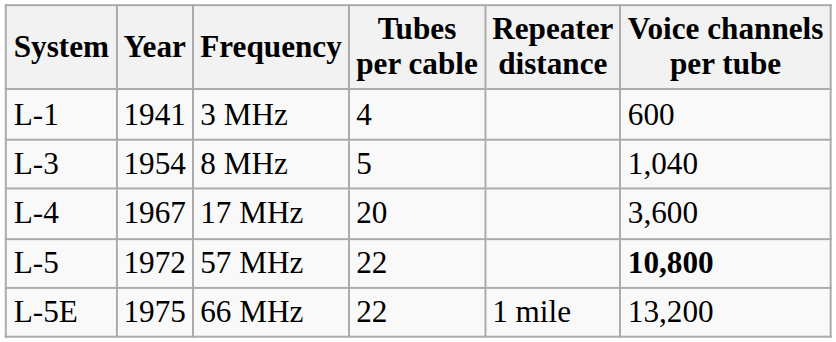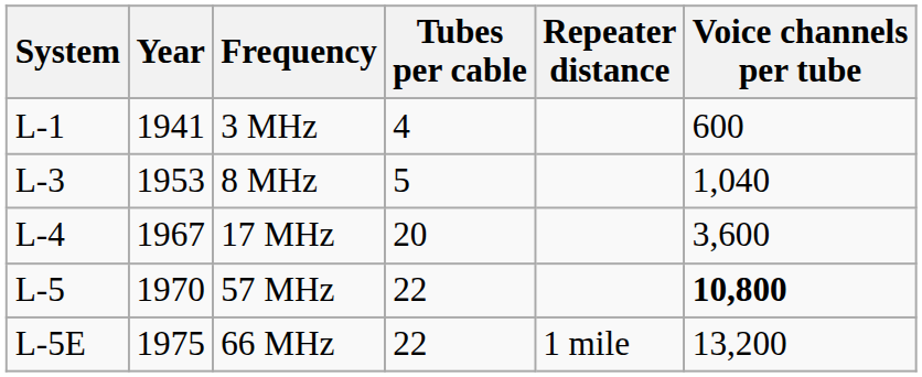8 MHz | Year: 1954 -> 1953
57 MHz | Year: 1972 -> 1970
